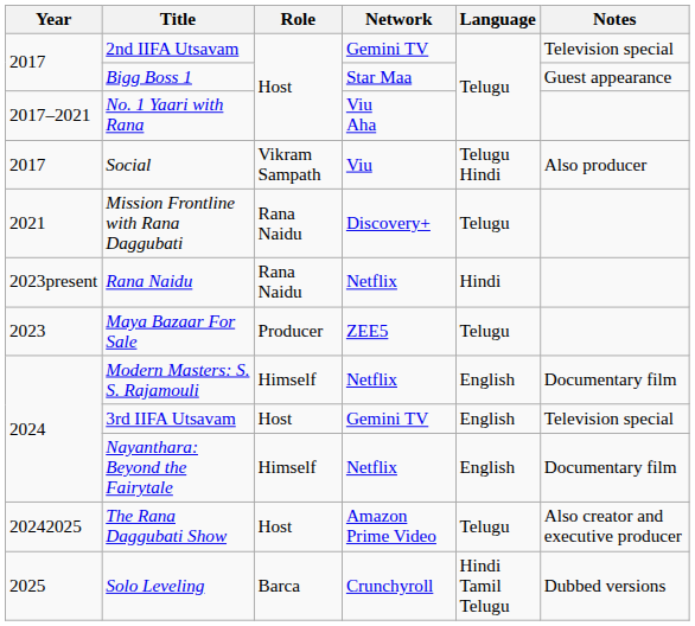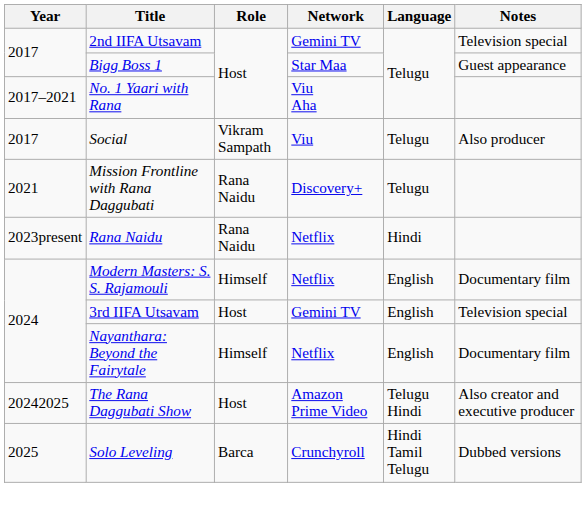Social | Language: Telugu Hindi -> Telugu
- row: 2023 | Maya Bazaar For Sale | Producer | ZEE5 | Telugu
The Rana Daggubati Show | Language: Telugu -> Telugu Hindi
